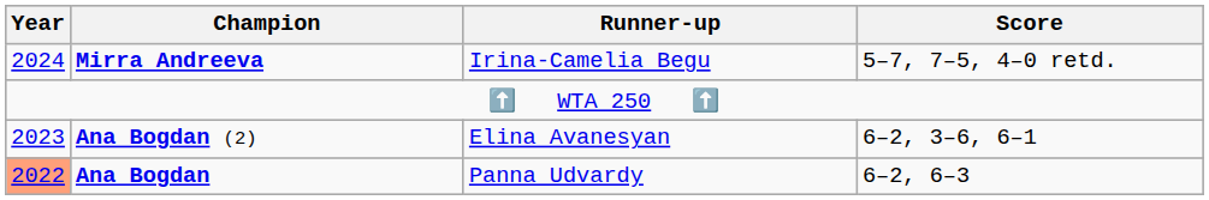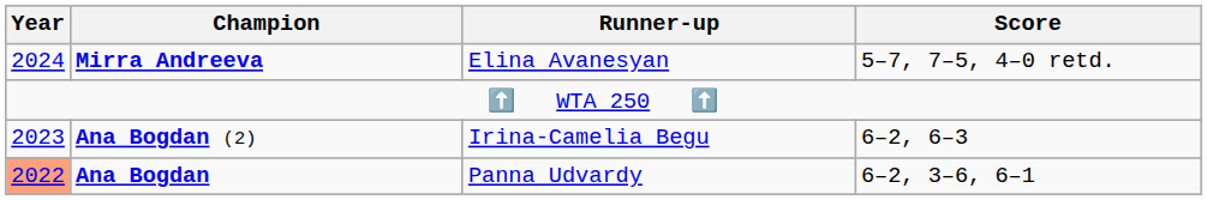Mirra Andreeva | Runner-up: Irina-Camelia Begu -> Elina Avanesyan
Ana Bogdan (2) | Runner-up: Elina Avanesyan -> Irina-Camelia Begu
Ana Bogdan (2) | Score: 6–2, 3–6, 6–1 -> 6–2, 6–3
Ana Bogdan | Score: 6–2, 6–3 -> 6–2, 3–6, 6–1
